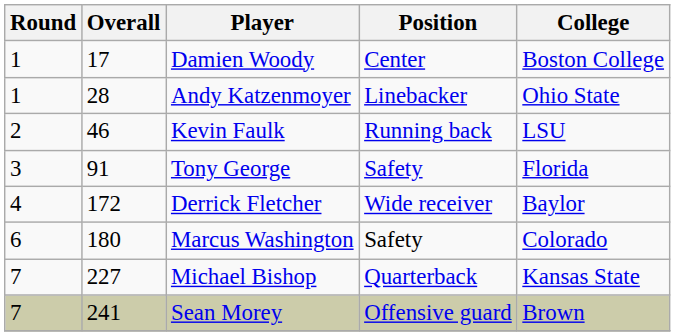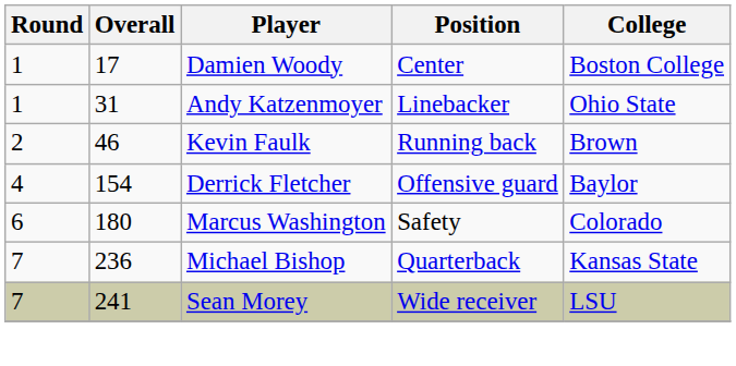Andy Katzenmoyer | Overall: 28 -> 31
Kevin Faulk | College: LSU -> Brown
- row: 3 | 91 | Tony George | Safety | Florida
Derrick Fletcher | Overall: 172 -> 154
Derrick Fletcher | Position: Wide receiver -> Offensive guard
Michael Bishop | Overall: 227 -> 236
Sean Morey | Position: Offensive guard -> Wide receiver
Sean Morey | College: Brown -> LSU
